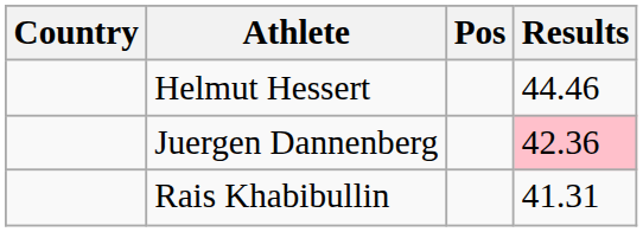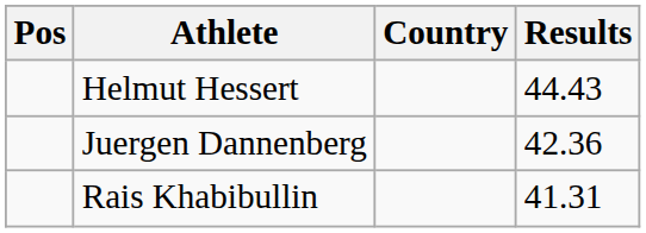columns swapped: Pos <-> Country
Helmut Hessert | Results: 44.46 -> 44.43
Juergen Dannenberg | Results: pink background -> no background
